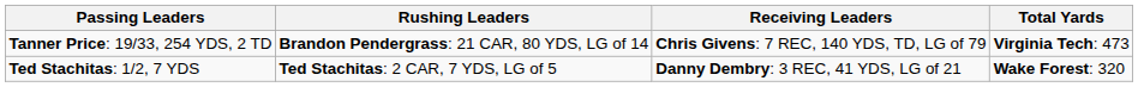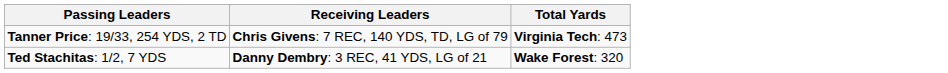- column: Rushing Leaders | Brandon Pendergrass: 21 CAR, 80 YDS, LG of 14 | Ted Stachitas: 2 CAR, 7 YDS, LG of 5
